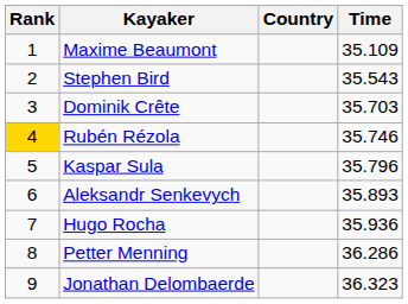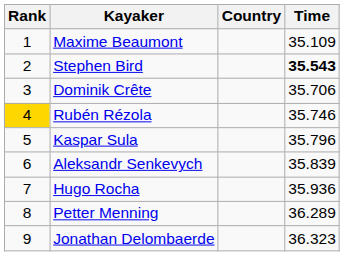Stephen Bird | Time: normal -> bold
Dominik Crête | Time: 35.703 -> 35.706
Aleksandr Senkevych | Time: 35.893 -> 35.839
Petter Menning | Time: 36.286 -> 36.289
